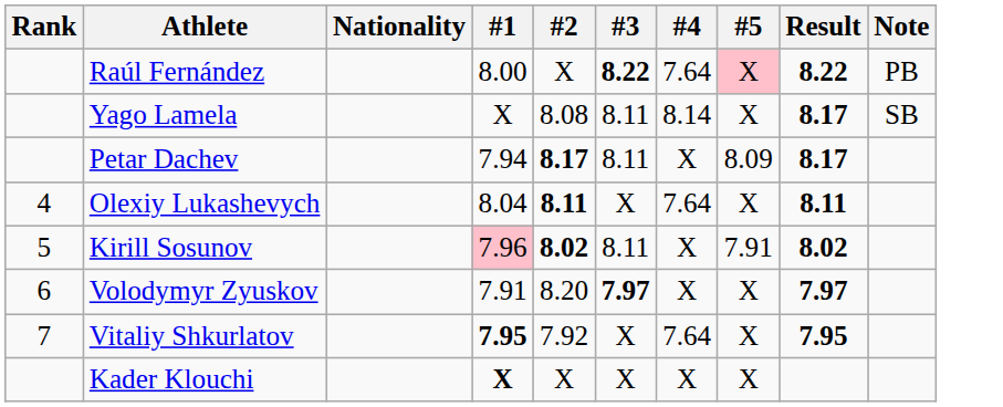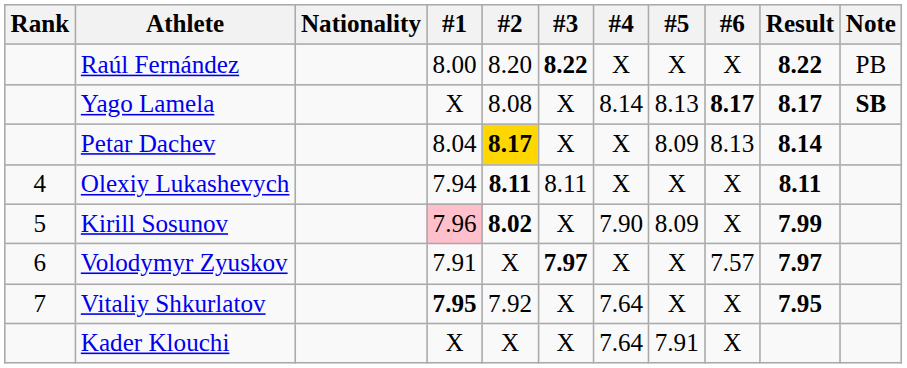+ column: #6 | X | 8.17 | 8.13 | X | X | 7.57 | X | X
Raúl Fernández | #2: X -> 8.20
Raúl Fernández | #4: 7.64 -> X
Raúl Fernández | #5: pink background -> no background
Yago Lamela | #3: 8.11 -> X
Yago Lamela | #5: X -> 8.13
Yago Lamela | Note: normal -> bold
Petar Dachev | #1: 7.94 -> 8.04
Petar Dachev | #2: no background -> gold background
Petar Dachev | #3: 8.11 -> X
Petar Dachev | Result: 8.17 -> 8.14
Olexiy Lukashevych | #1: 8.04 -> 7.94
Olexiy Lukashevych | #3: X -> 8.11
Olexiy Lukashevych | #4: 7.64 -> X
Kirill Sosunov | #3: 8.11 -> X
Kirill Sosunov | #4: X -> 7.90
Kirill Sosunov | #5: 7.91 -> 8.09
Kirill Sosunov | Result: 8.02 -> 7.99
Volodymyr Zyuskov | #2: 8.20 -> X
Kader Klouchi | #1: bold -> normal
Kader Klouchi | #4: X -> 7.64
Kader Klouchi | #5: X -> 7.91
